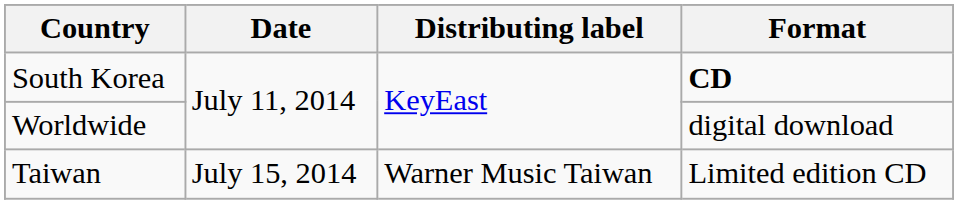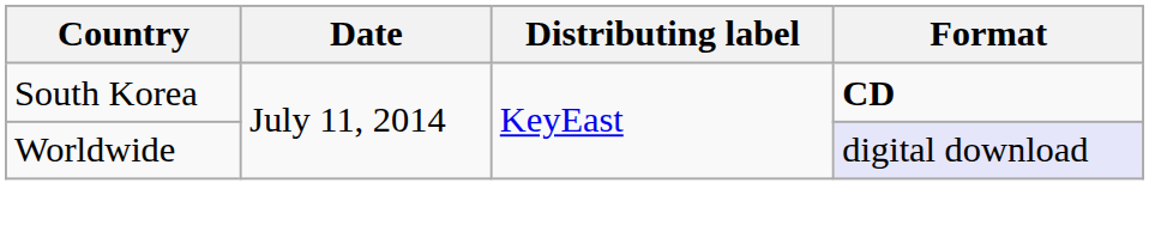Worldwide | Format: no background -> lavender background
- row: Taiwan | July 15, 2014 | Warner Music Taiwan | Limited edition CD
